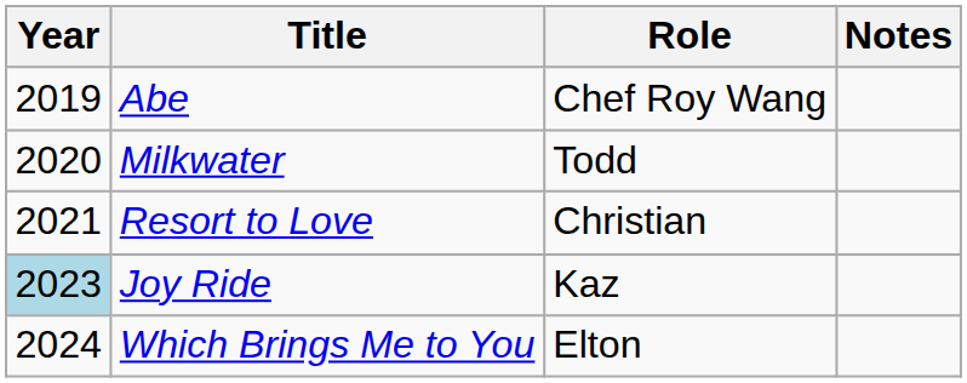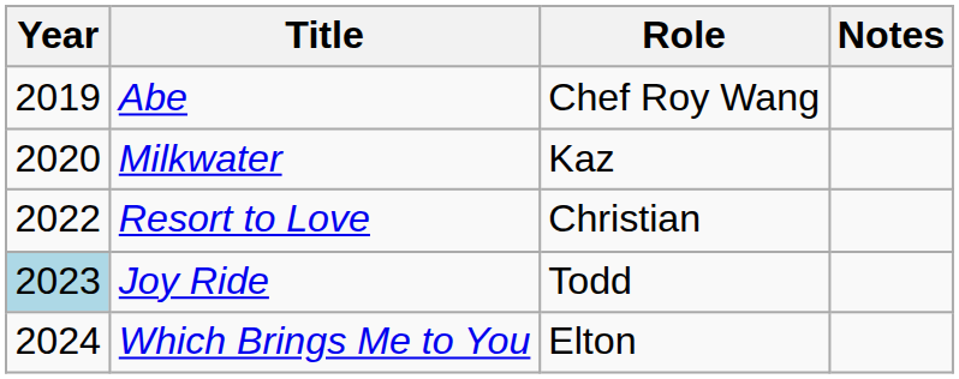Milkwater | Role: Todd -> Kaz
Resort to Love | Year: 2021 -> 2022
Joy Ride | Role: Kaz -> Todd
